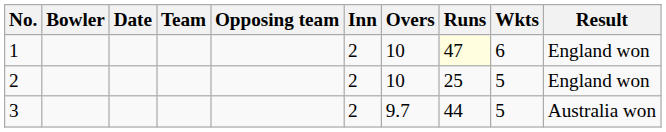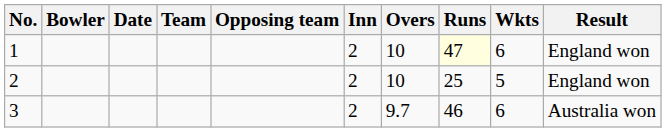3 | Runs: 44 -> 46
3 | Wkts: 5 -> 6
